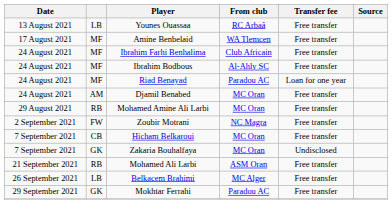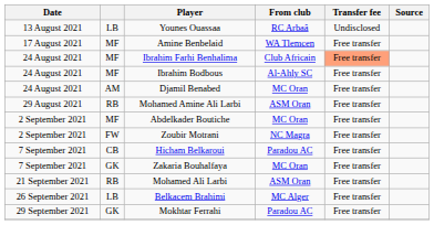Younes Ouassaa | Transfer fee: Free transfer -> Undisclosed
Ibrahim Farhi Benhalima | Transfer fee: no background -> lightsalmon background
- row: 24 August 2021 | MF | Riad Benayad | Paradou AC | Loan for one year
Mohamed Amine Ali Larbi | From club: MC Oran -> ASM Oran
+ row: 2 September 2021 | MF | Abdelkader Boutiche | MC Oran | Free transfer
Hicham Belkaroui | From club: MC Oran -> Paradou AC
Zakaria Bouhalfaya | Transfer fee: Undisclosed -> Free transfer
